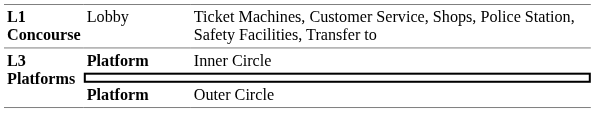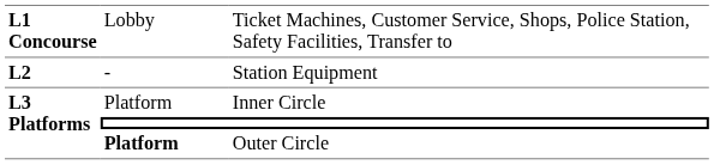+ row: L2 | - | Station Equipment
Inner Circle | column 2: bold -> normal
